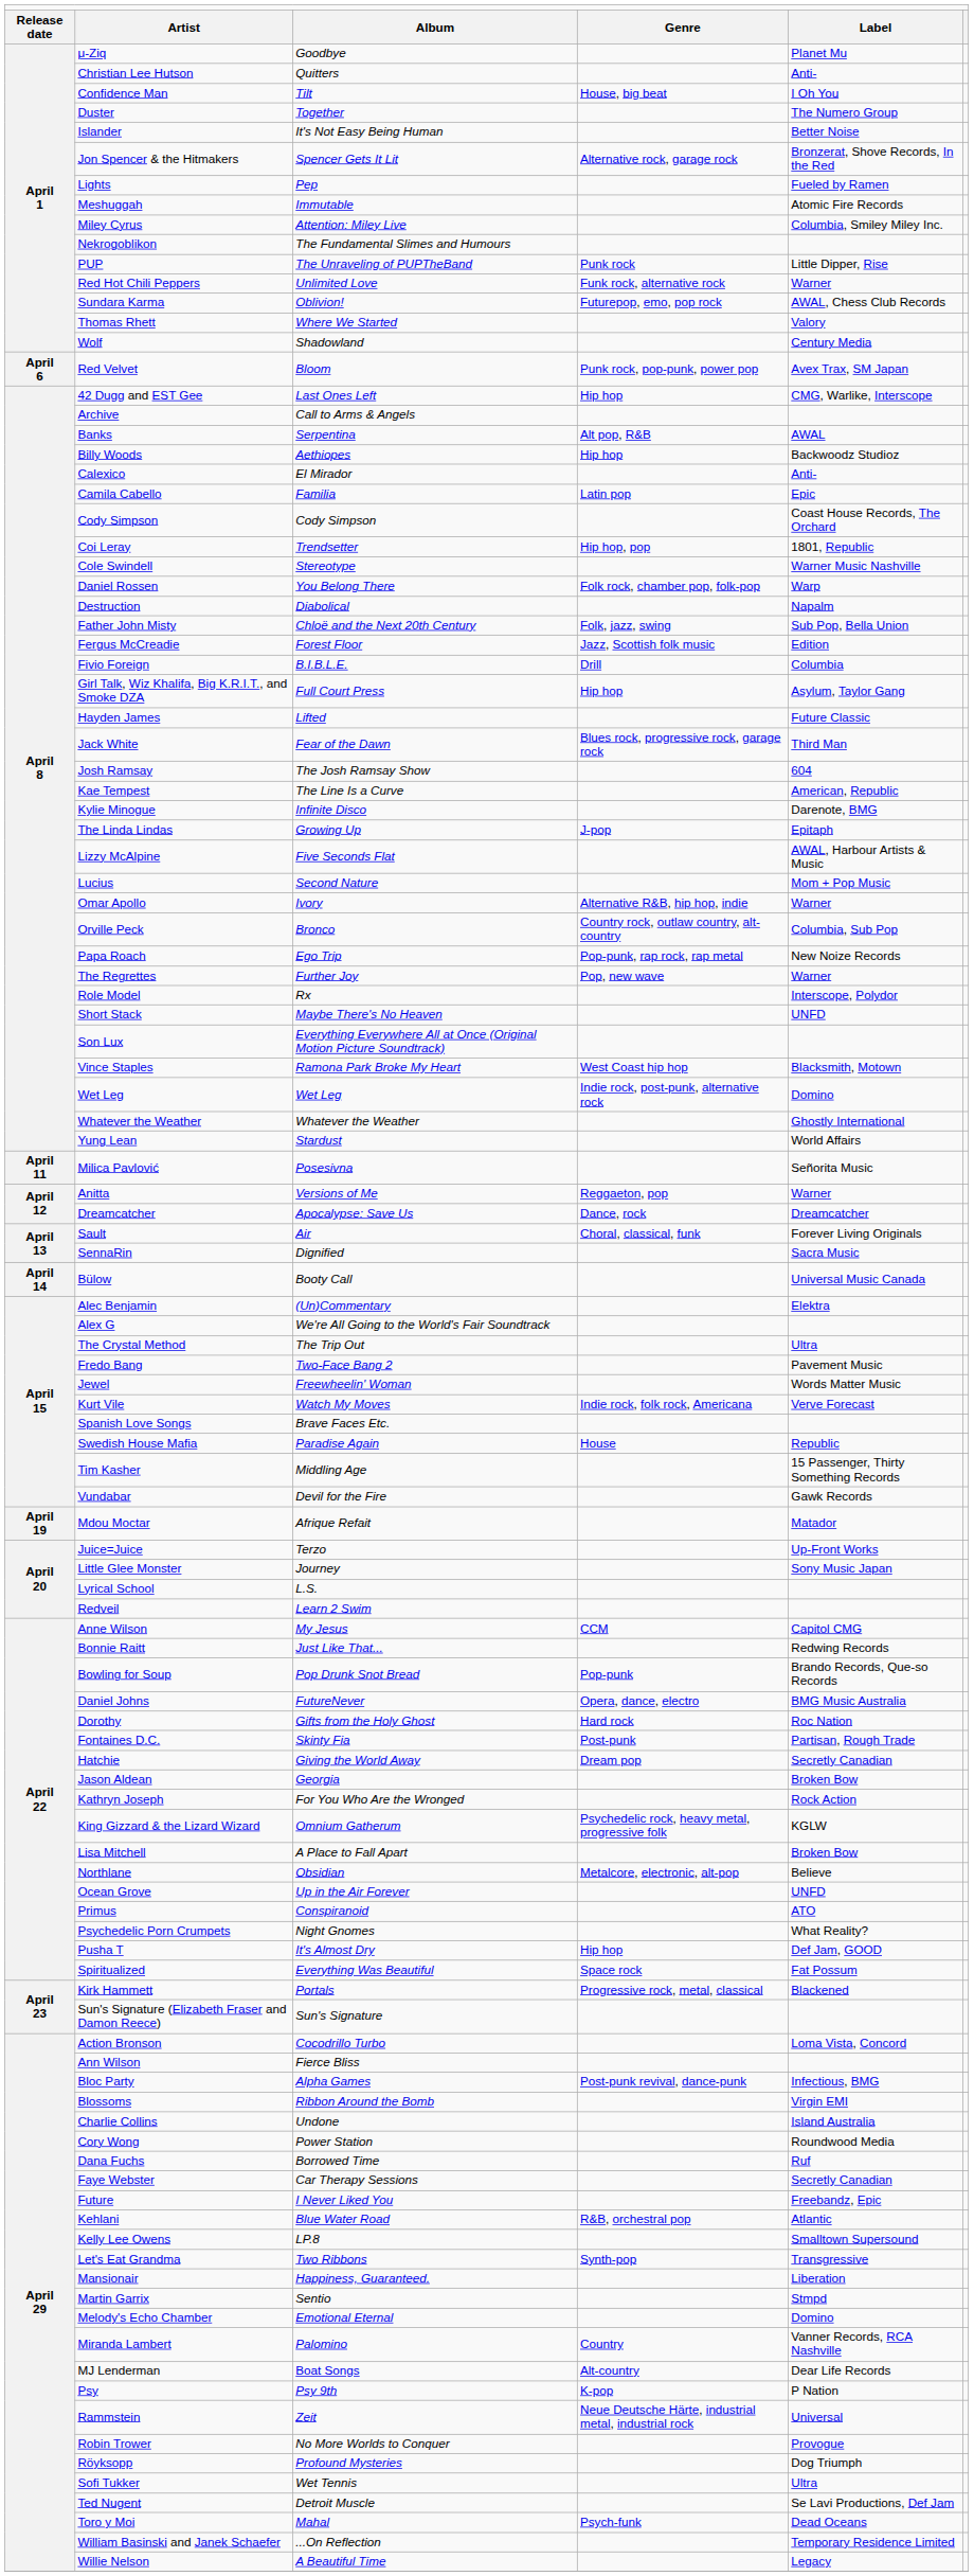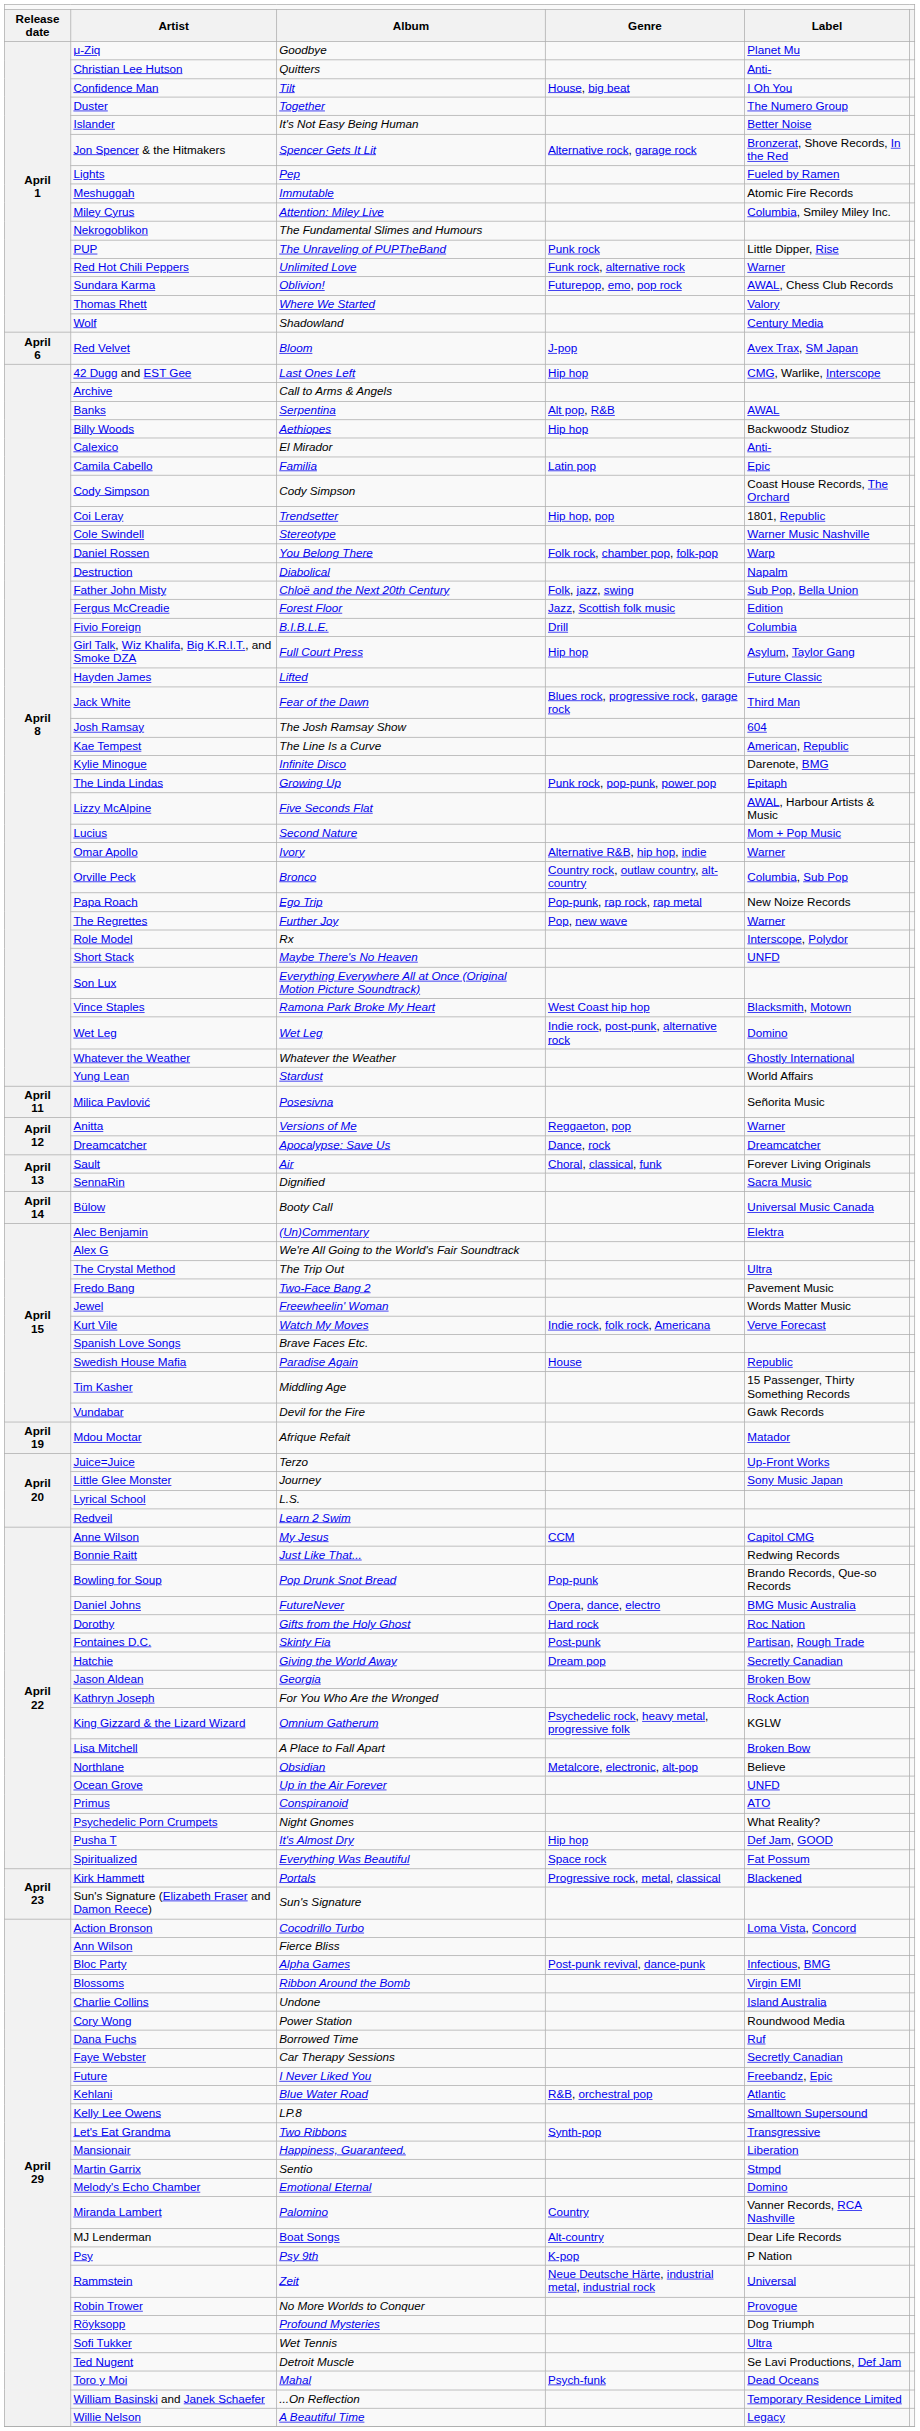Red Velvet | column 4: Punk rock, pop-punk, power pop -> J-pop
The Linda Lindas | column 4: J-pop -> Punk rock, pop-punk, power pop
